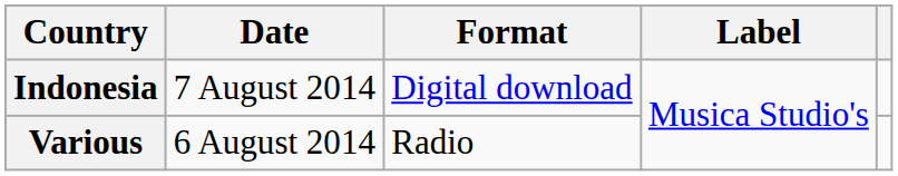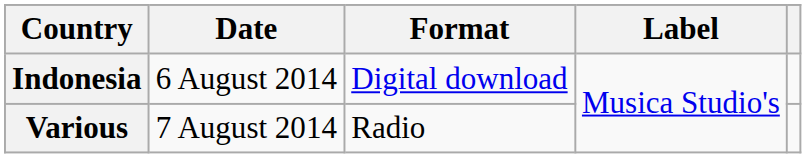Indonesia | Date: 7 August 2014 -> 6 August 2014
Various | Date: 6 August 2014 -> 7 August 2014
